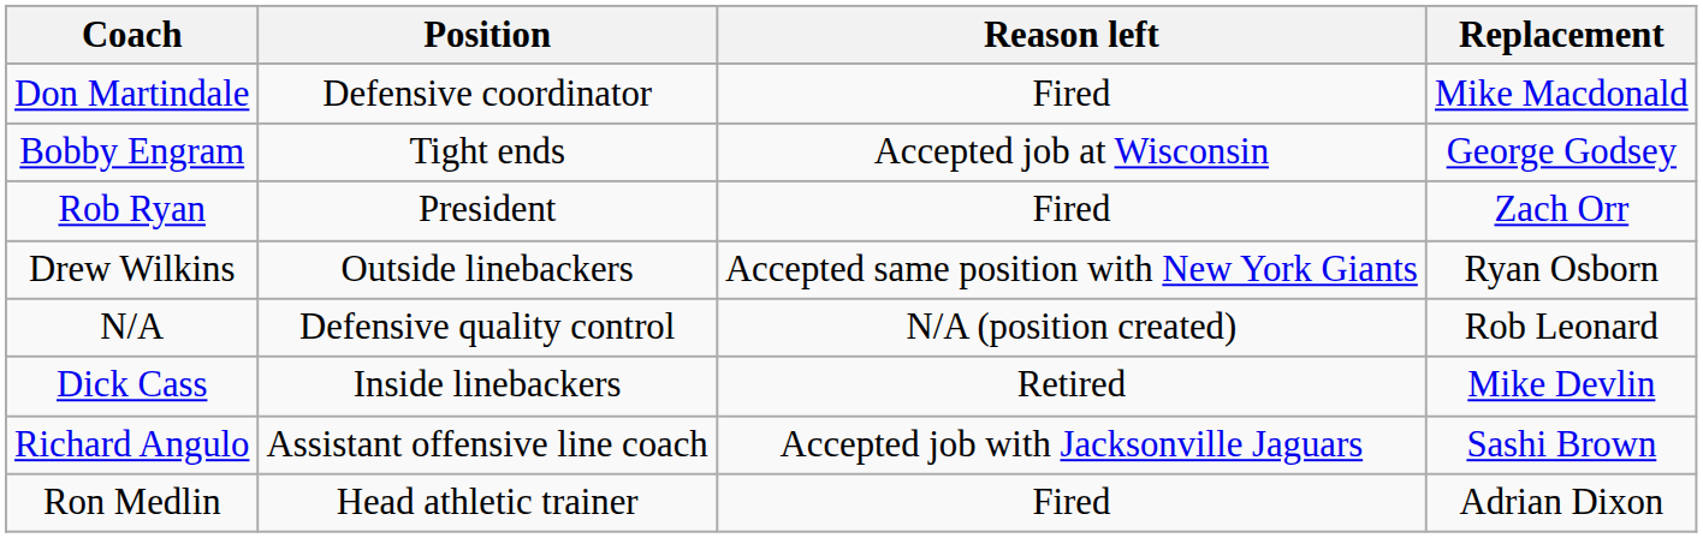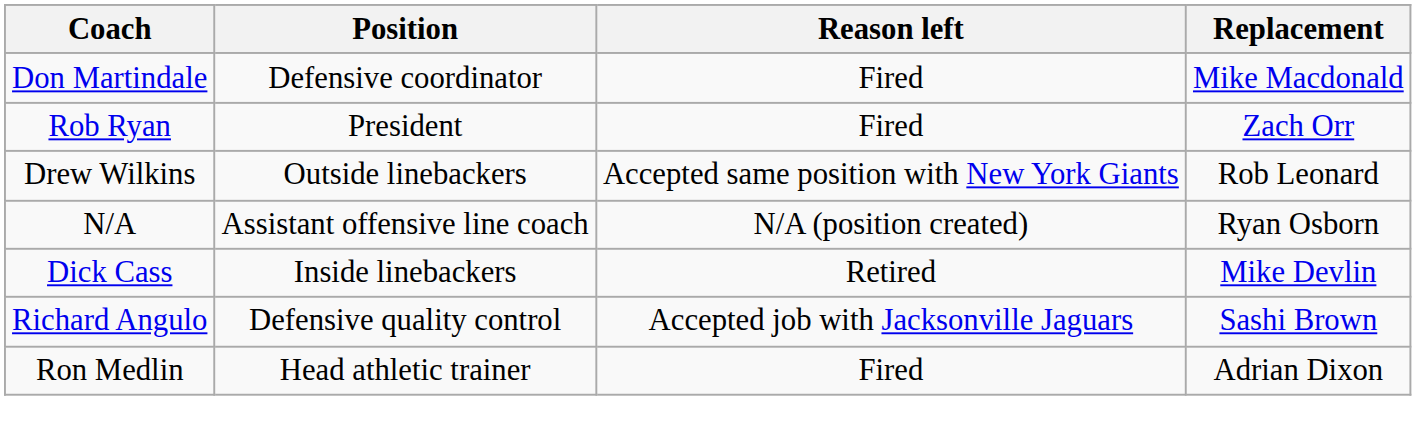- row: Bobby Engram | Tight ends | Accepted job at Wisconsin | George Godsey
Drew Wilkins | Replacement: Ryan Osborn -> Rob Leonard
N/A | Position: Defensive quality control -> Assistant offensive line coach
N/A | Replacement: Rob Leonard -> Ryan Osborn
Richard Angulo | Position: Assistant offensive line coach -> Defensive quality control
